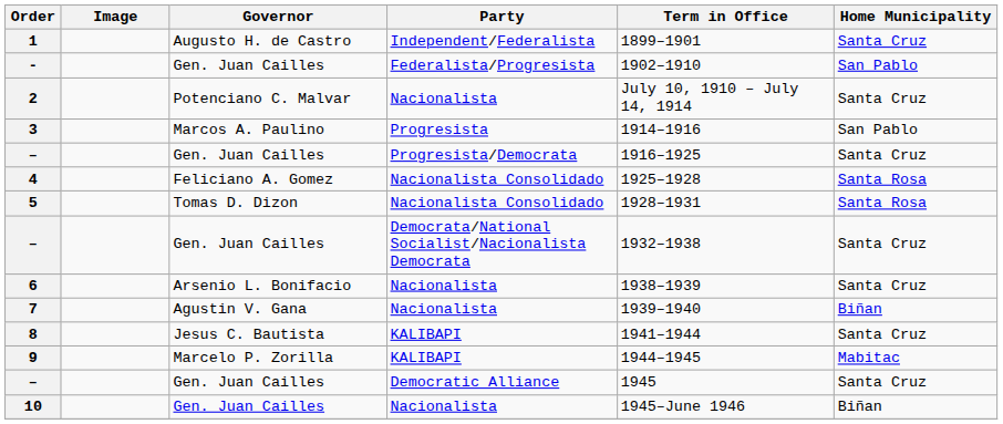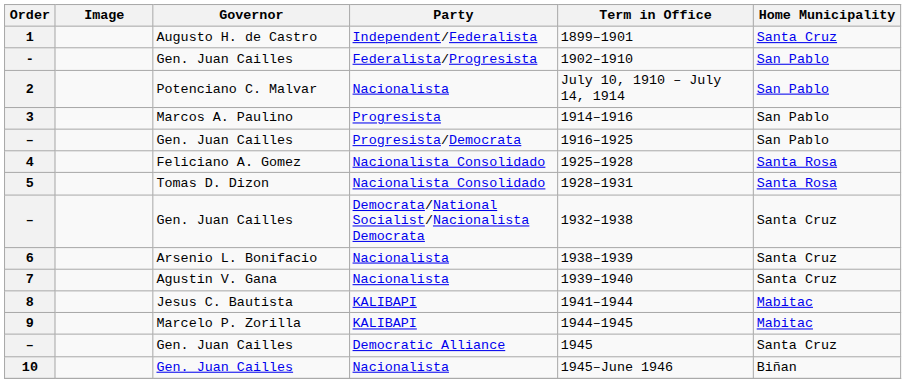2 | Home Municipality: Santa Cruz -> San Pablo
– / Progresista/Democrata | Home Municipality: Santa Cruz -> San Pablo
7 | Home Municipality: Biñan -> Santa Cruz
8 | Home Municipality: Santa Cruz -> Mabitac
